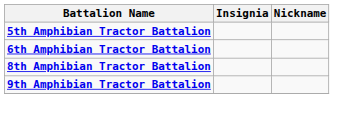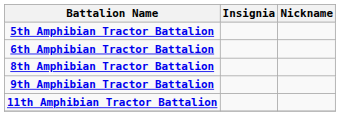+ row: 11th Amphibian Tractor Battalion
